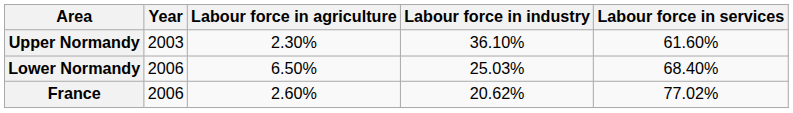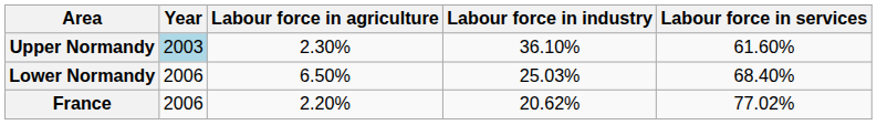Upper Normandy | Year: no background -> lightblue background
France | Labour force in agriculture: 2.60% -> 2.20%
